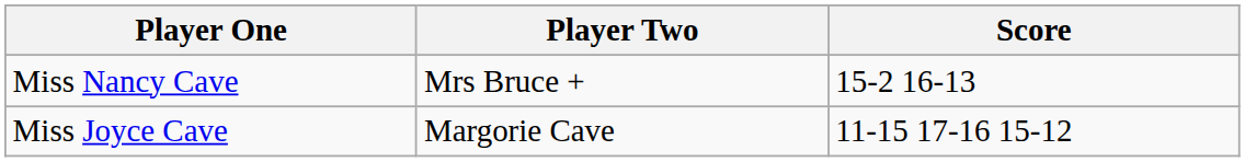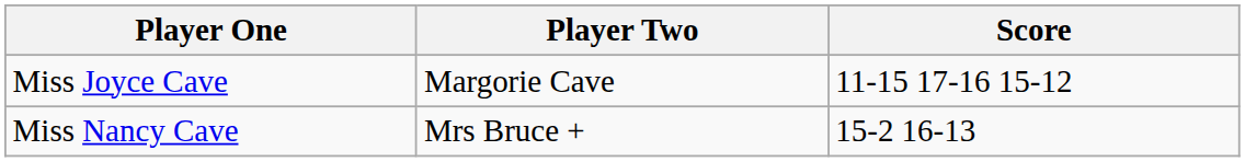rows swapped: Miss Joyce Cave <-> Miss Nancy Cave
